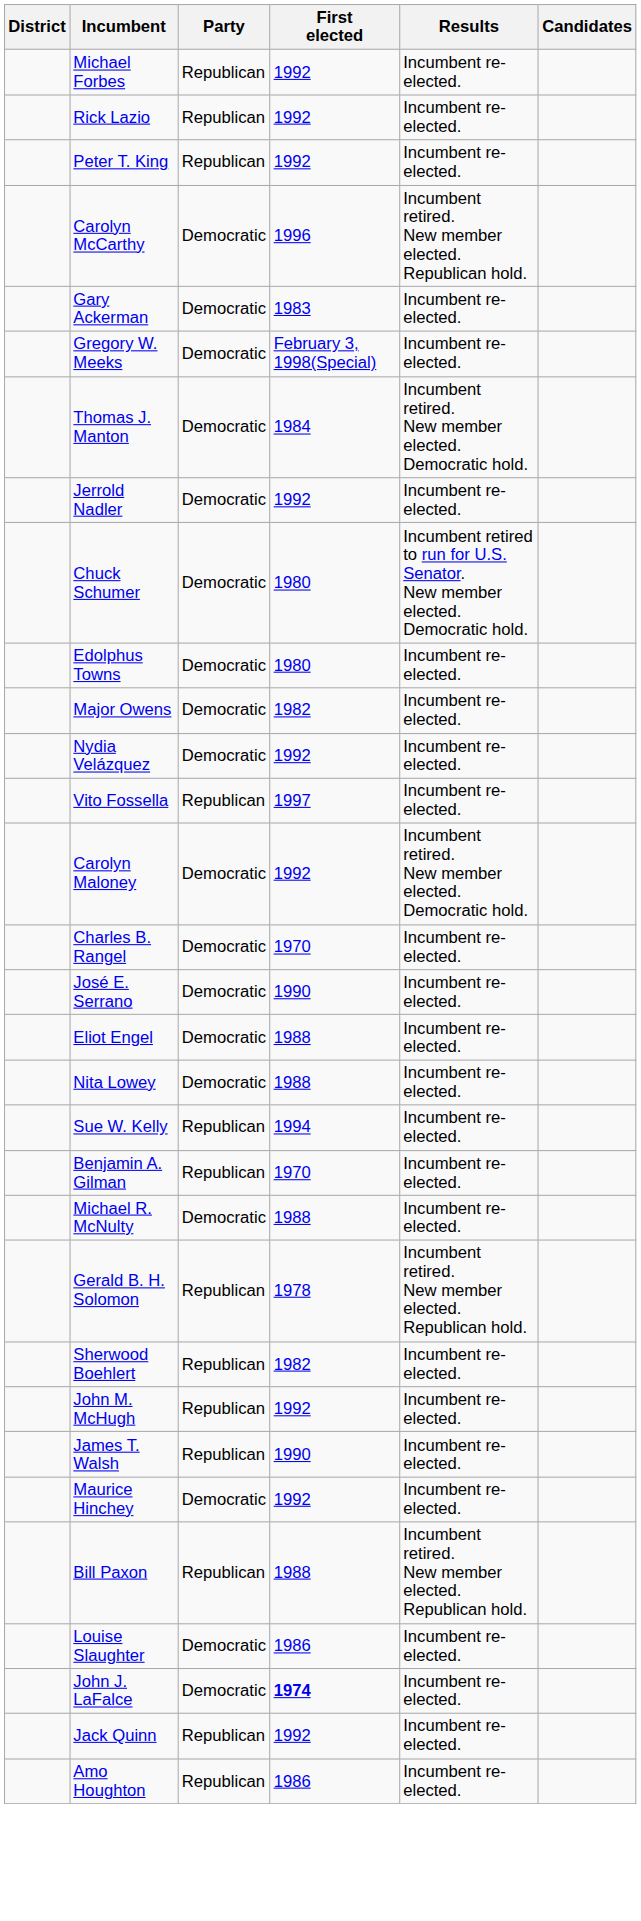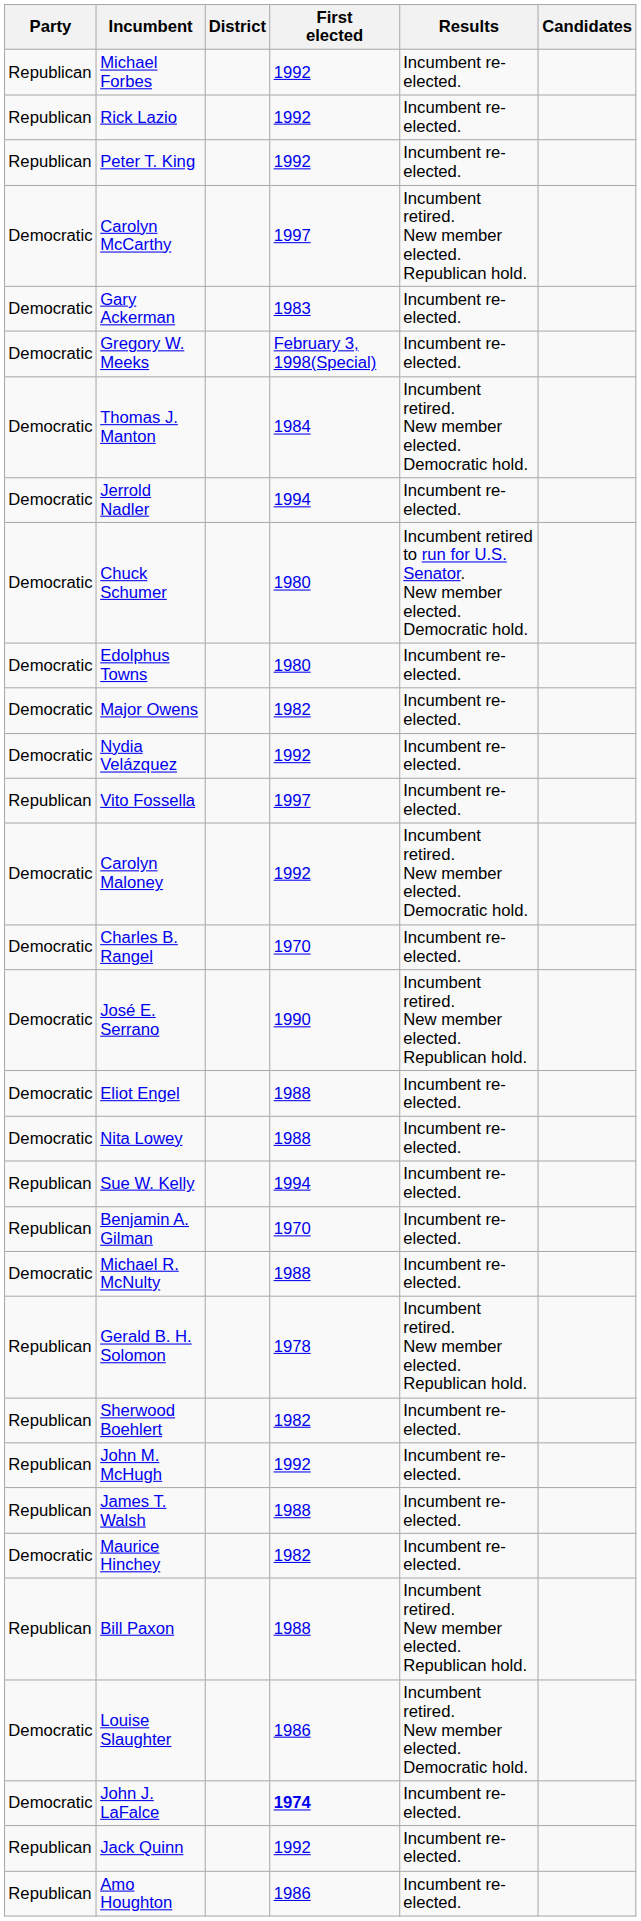columns swapped: District <-> Party
Carolyn McCarthy | First elected: 1996 -> 1997
Jerrold Nadler | First elected: 1992 -> 1994
José E. Serrano | Results: Incumbent re-elected. -> Incumbent retired. New member elected. Republican hold.
James T. Walsh | First elected: 1990 -> 1988
Maurice Hinchey | First elected: 1992 -> 1982
Louise Slaughter | Results: Incumbent re-elected. -> Incumbent retired. New member elected. Democratic hold.
